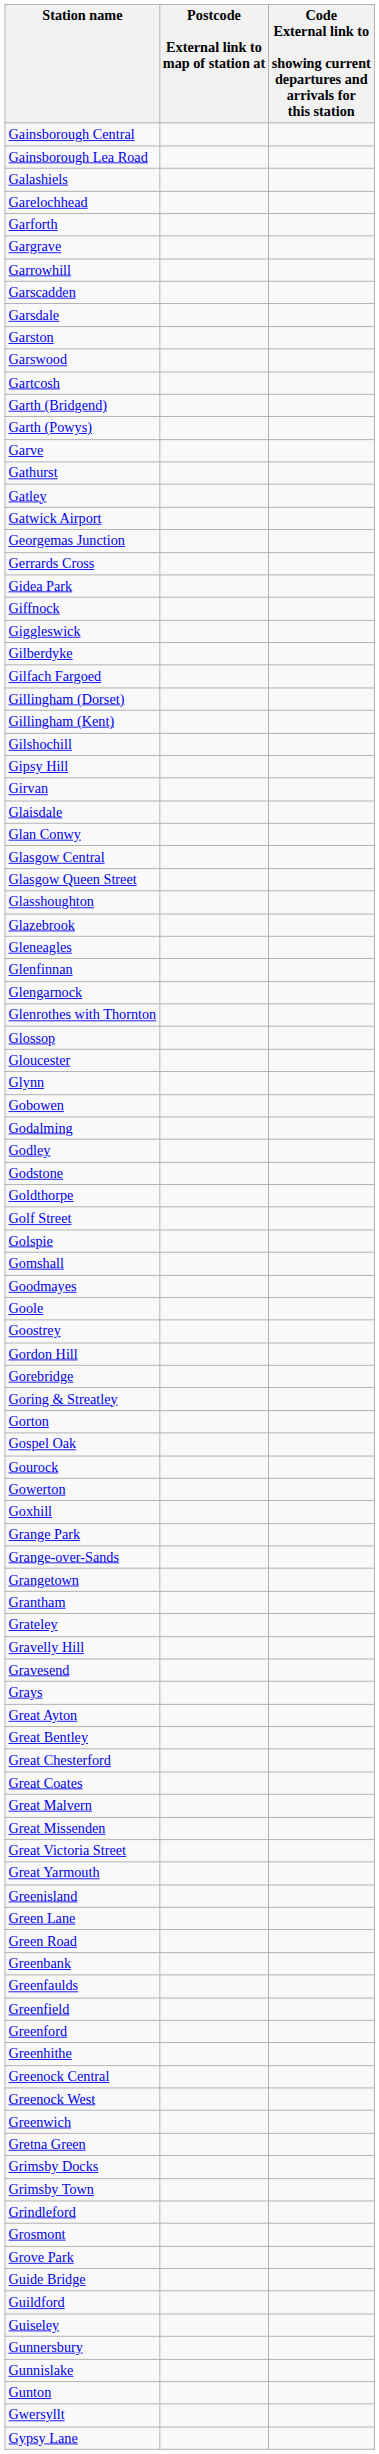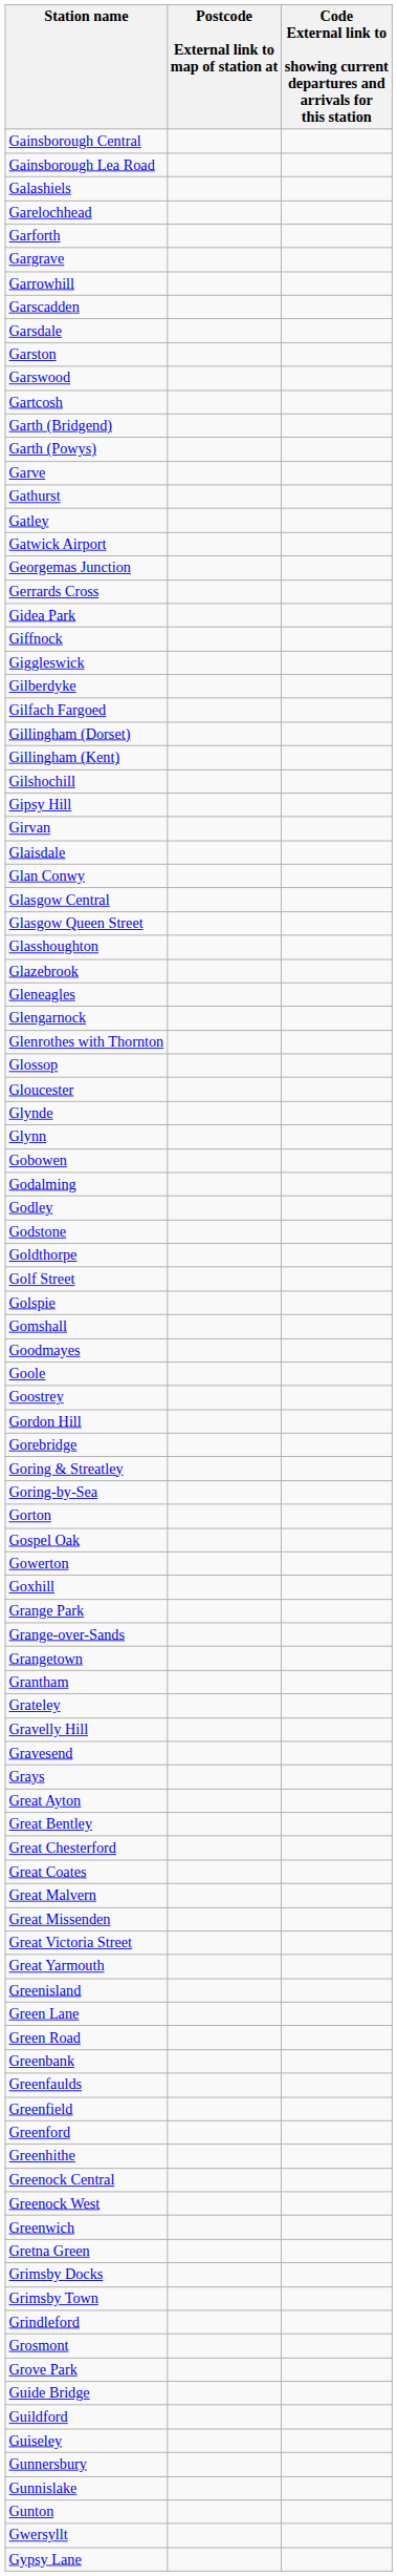- row: Glenfinnan
+ row: Glynde
+ row: Goring-by-Sea
- row: Gourock
